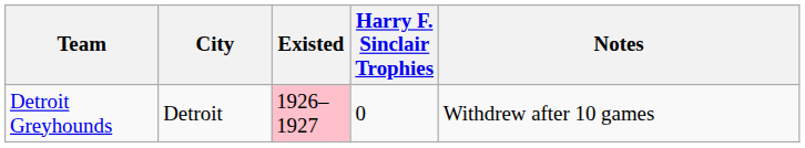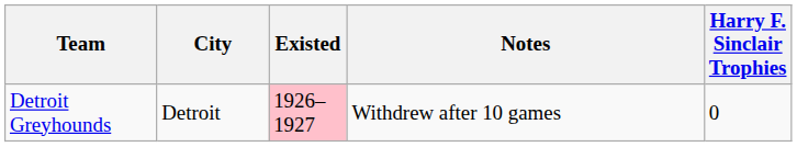columns swapped: Harry F. Sinclair Trophies <-> Notes
